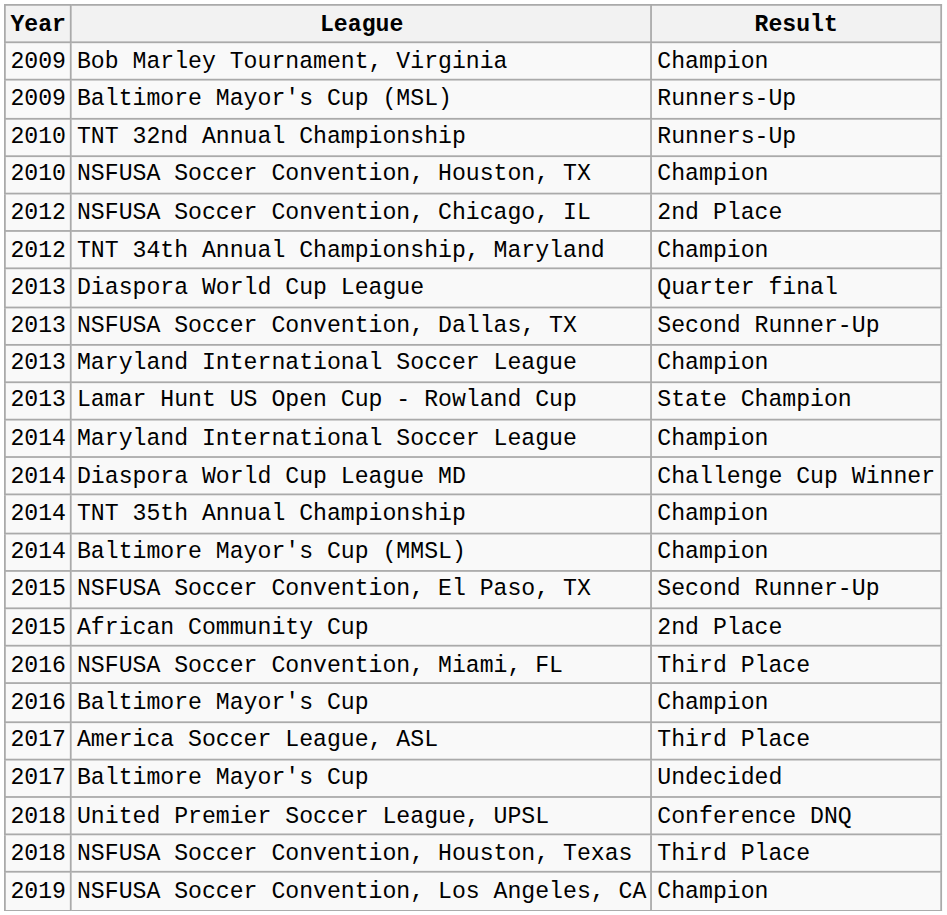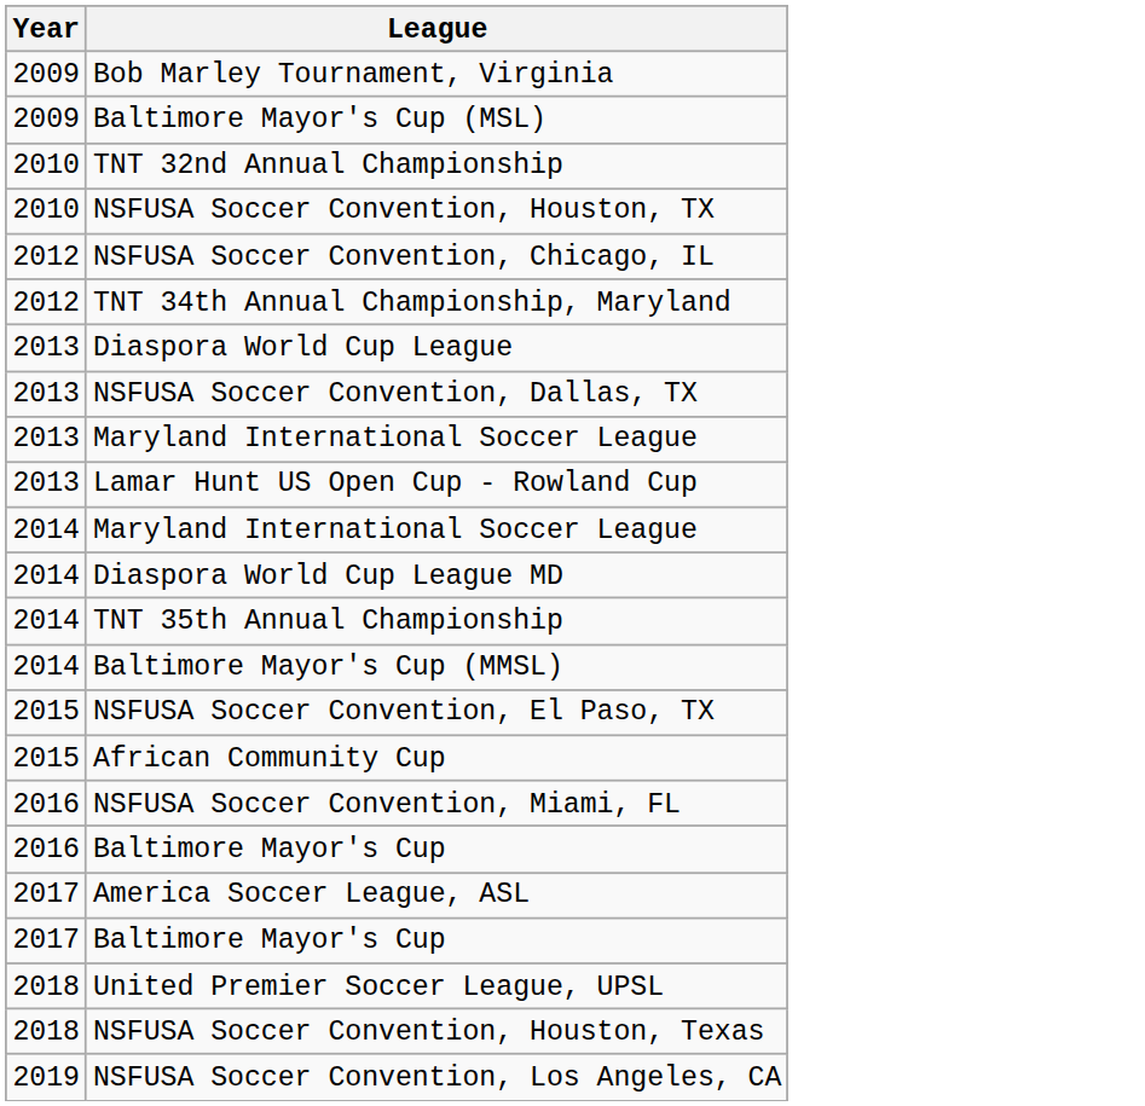- column: Result | Champion | Runners-Up | Runners-Up | Champion | 2nd Place | Champion | Quarter final | Second Runner-Up | Champion | State Champion | Champion | Challenge Cup Winner | Champion | Champion | Second Runner-Up | 2nd Place | Third Place | Champion | Third Place | Undecided | Conference DNQ | Third Place | Champion
